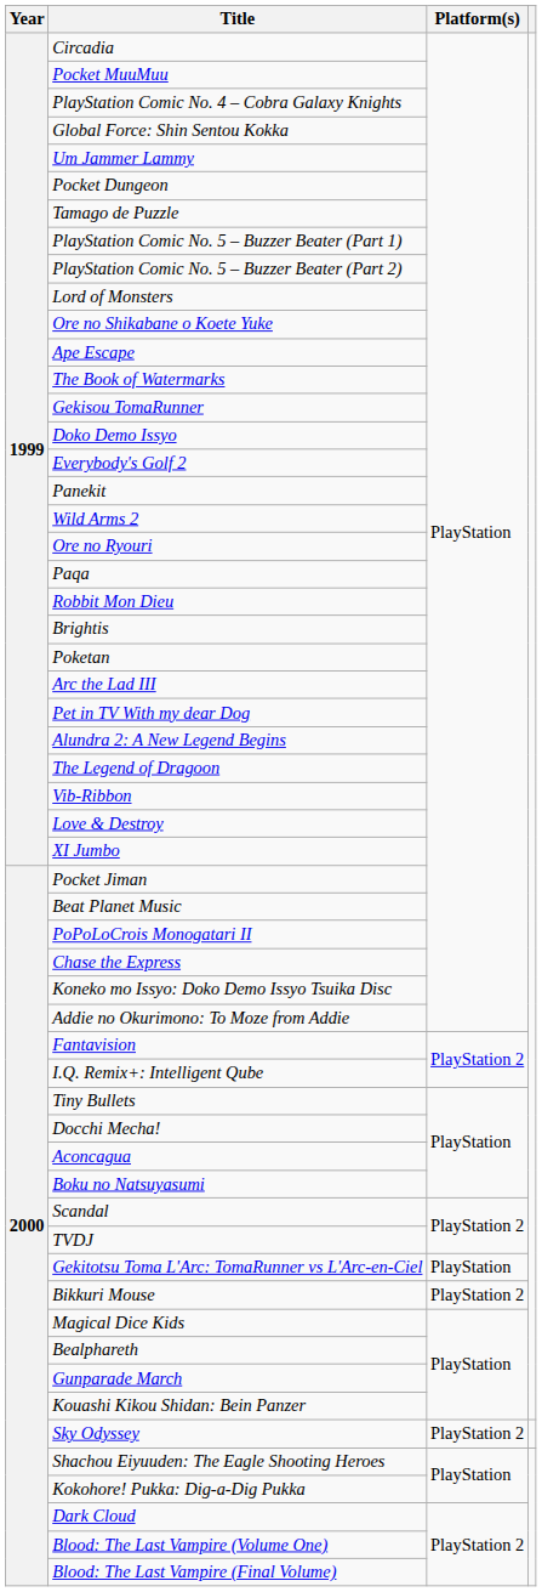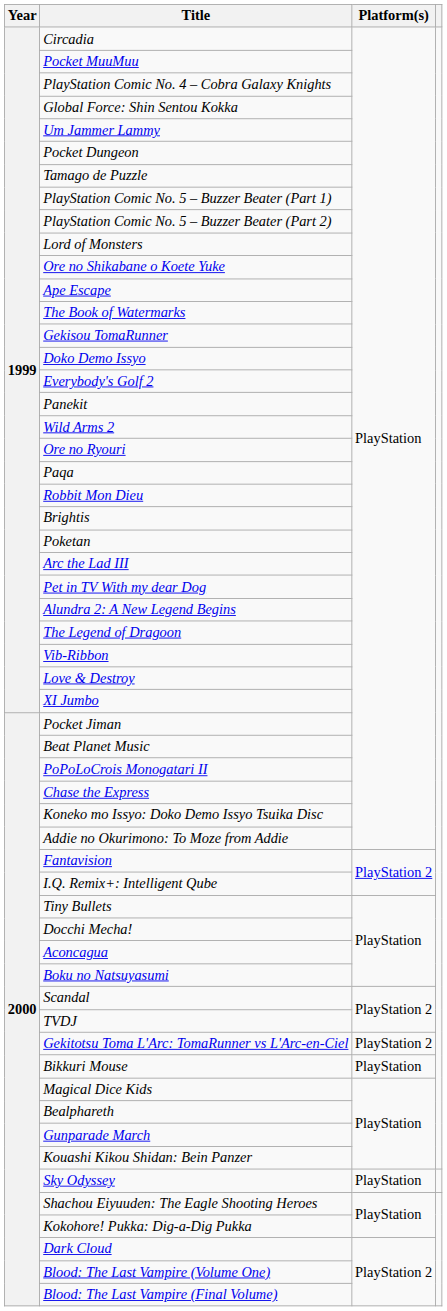Gekitotsu Toma L'Arc: TomaRunner vs L'Arc-en-Ciel | Platform(s): PlayStation -> PlayStation 2
Bikkuri Mouse | Platform(s): PlayStation 2 -> PlayStation
Sky Odyssey | Platform(s): PlayStation 2 -> PlayStation
